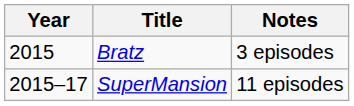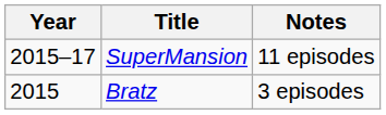rows swapped: Bratz <-> SuperMansion
